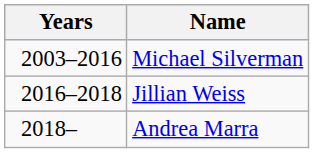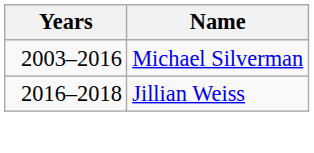- row: 2018– | Andrea Marra
